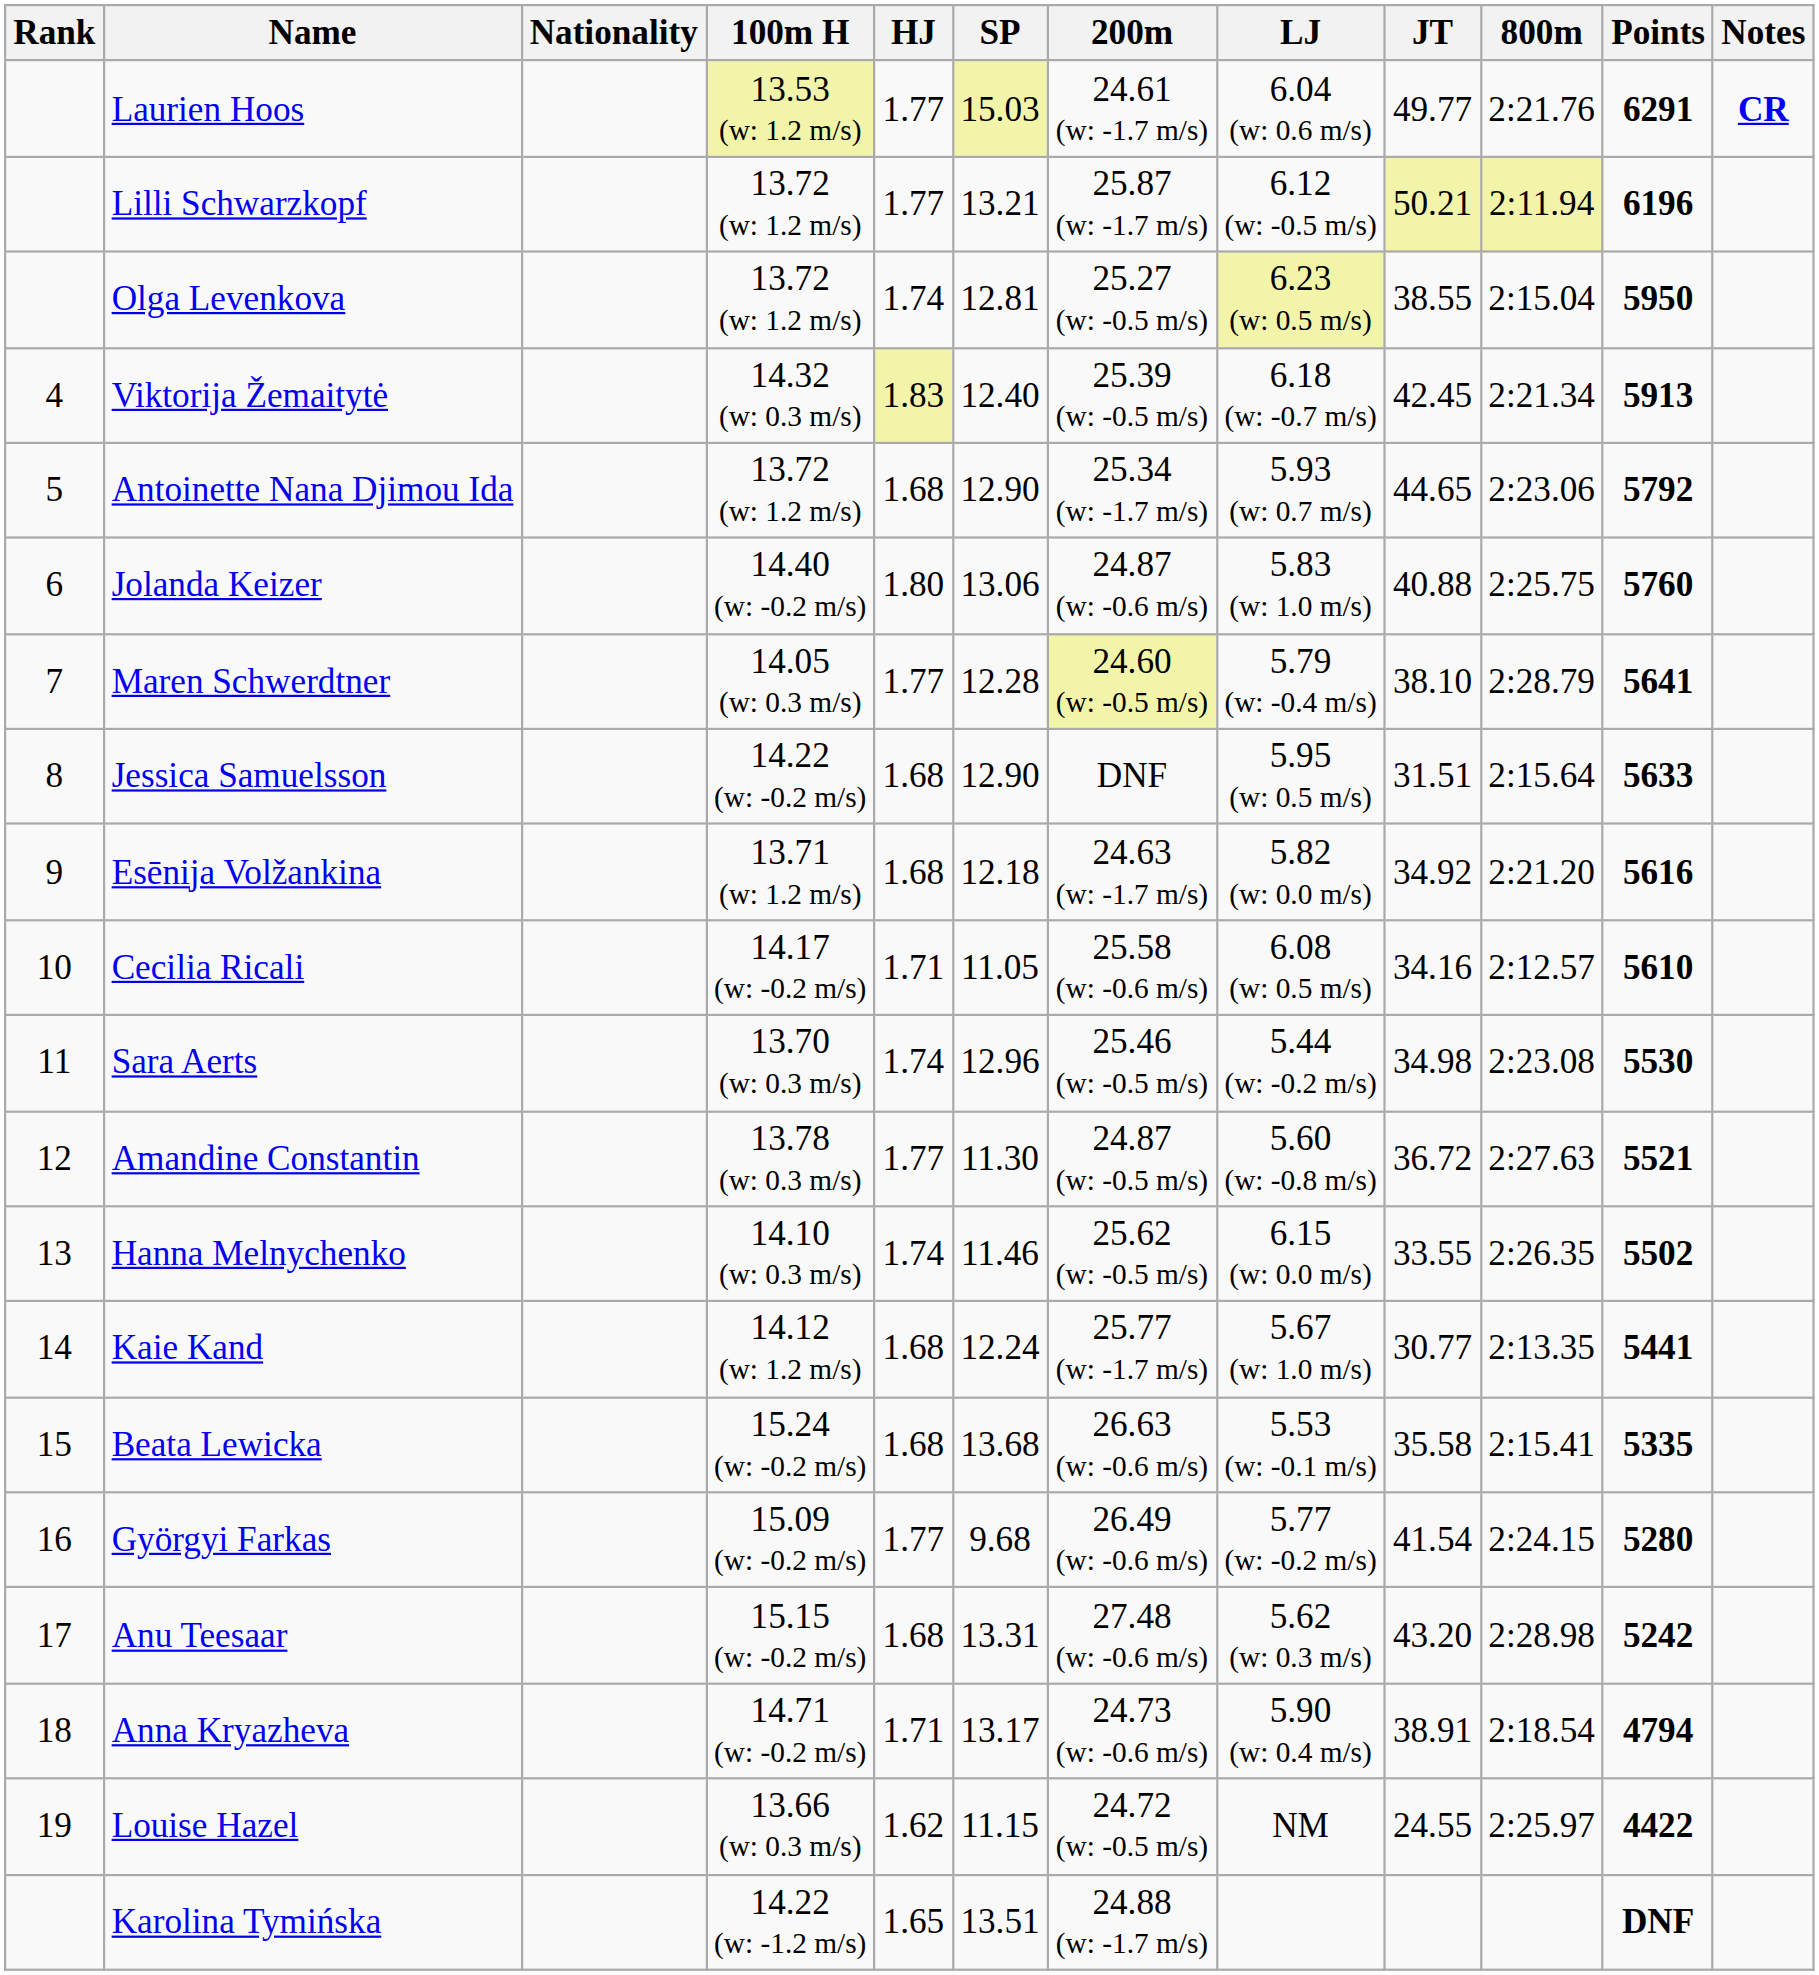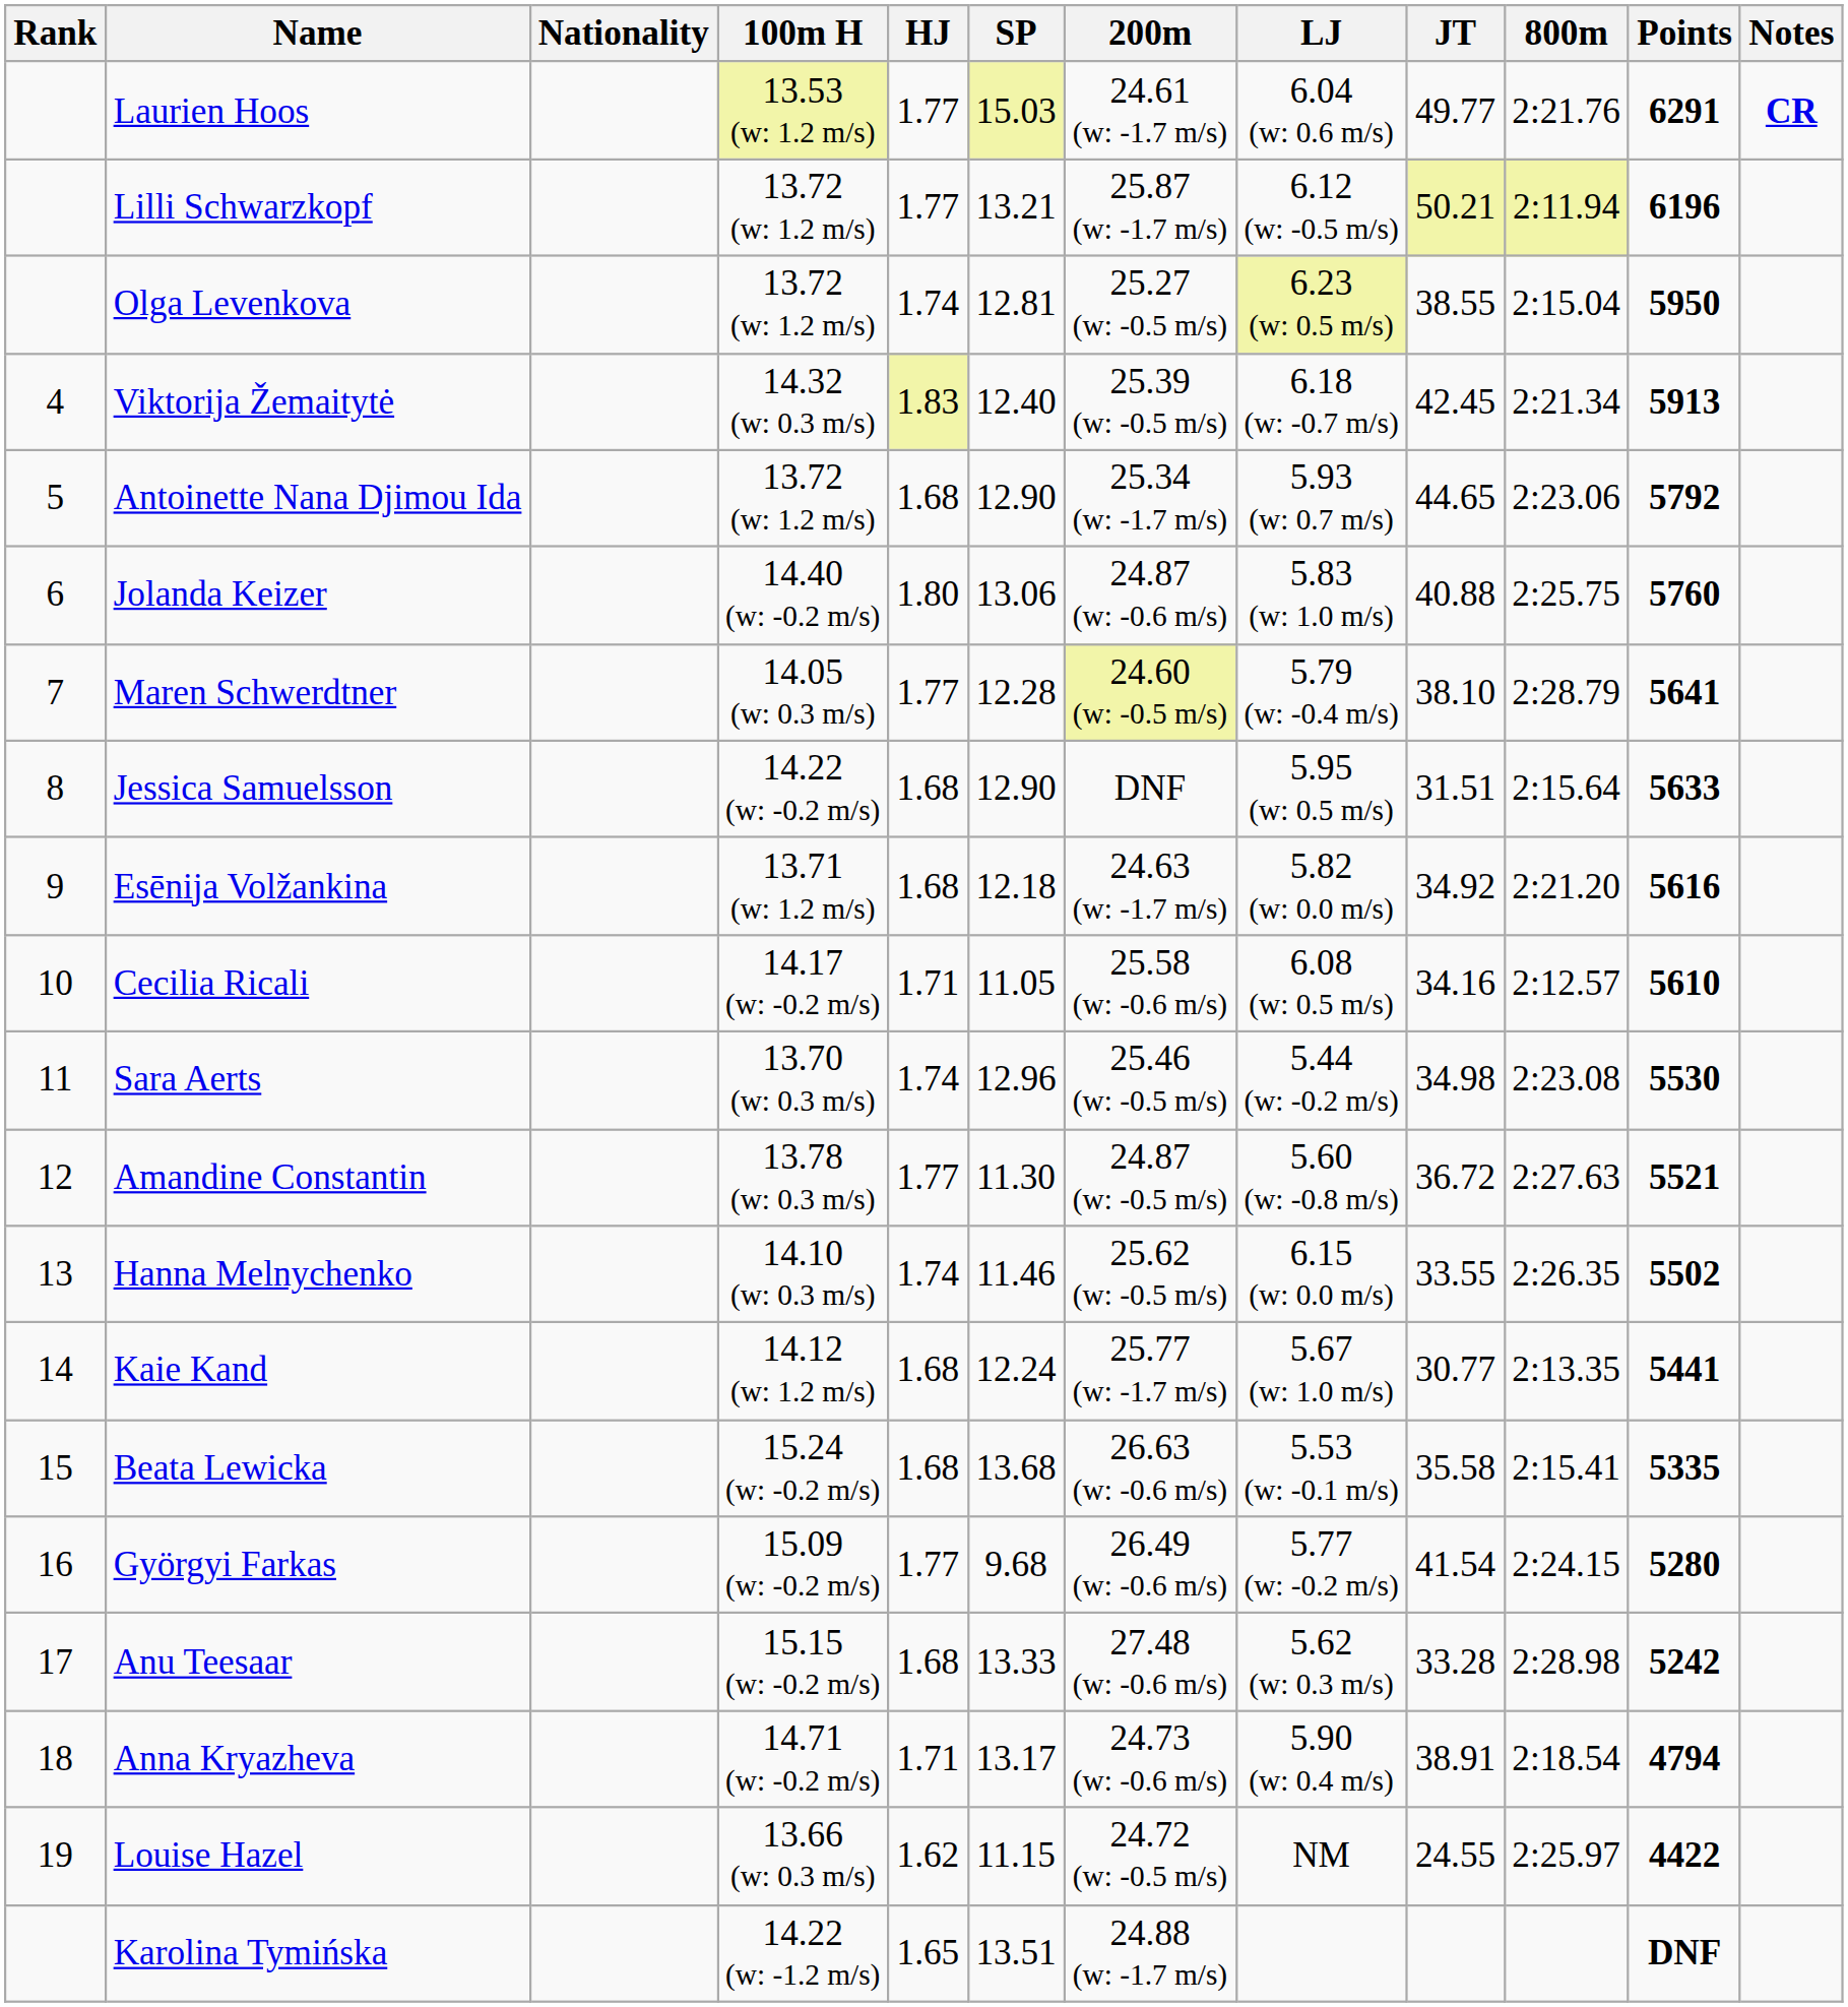Anu Teesaar | SP: 13.31 -> 13.33
Anu Teesaar | JT: 43.20 -> 33.28
